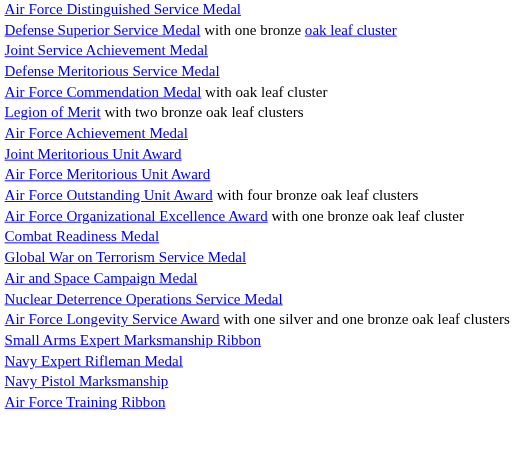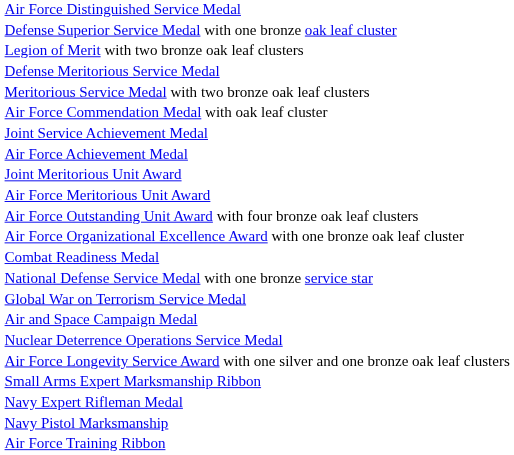rows swapped: Legion of Merit with two bronze oak leaf clusters <-> Joint Service Achievement Medal
+ row: Meritorious Service Medal with two bronze oak leaf clusters
+ row: National Defense Service Medal with one bronze service star
